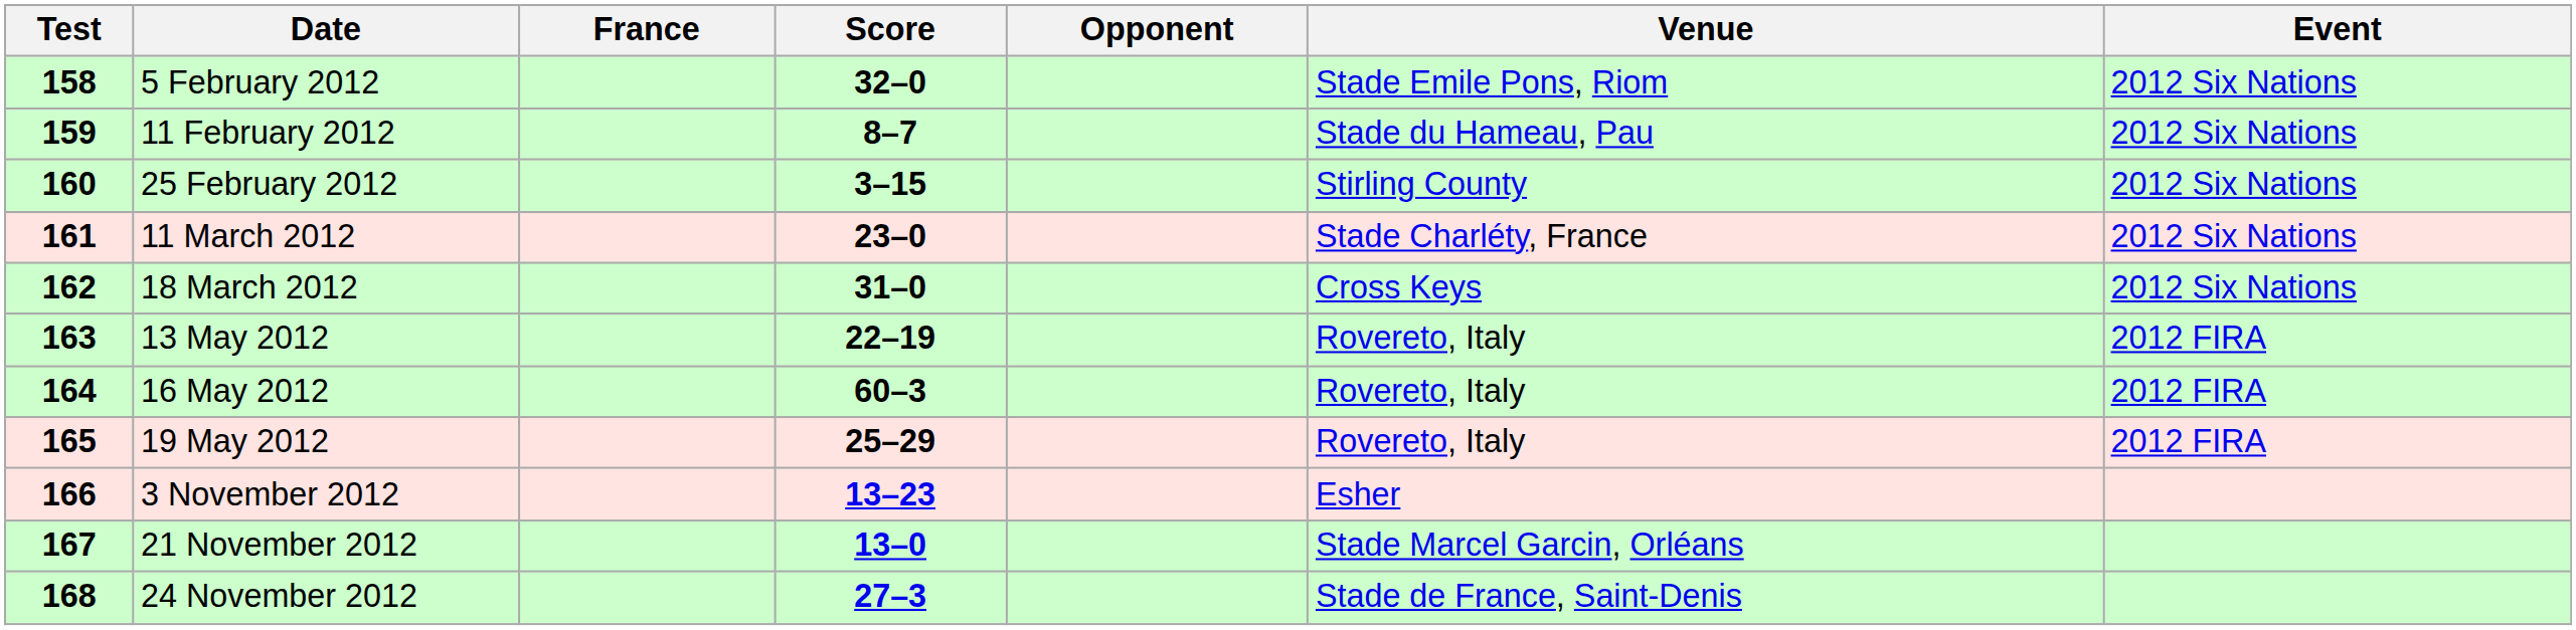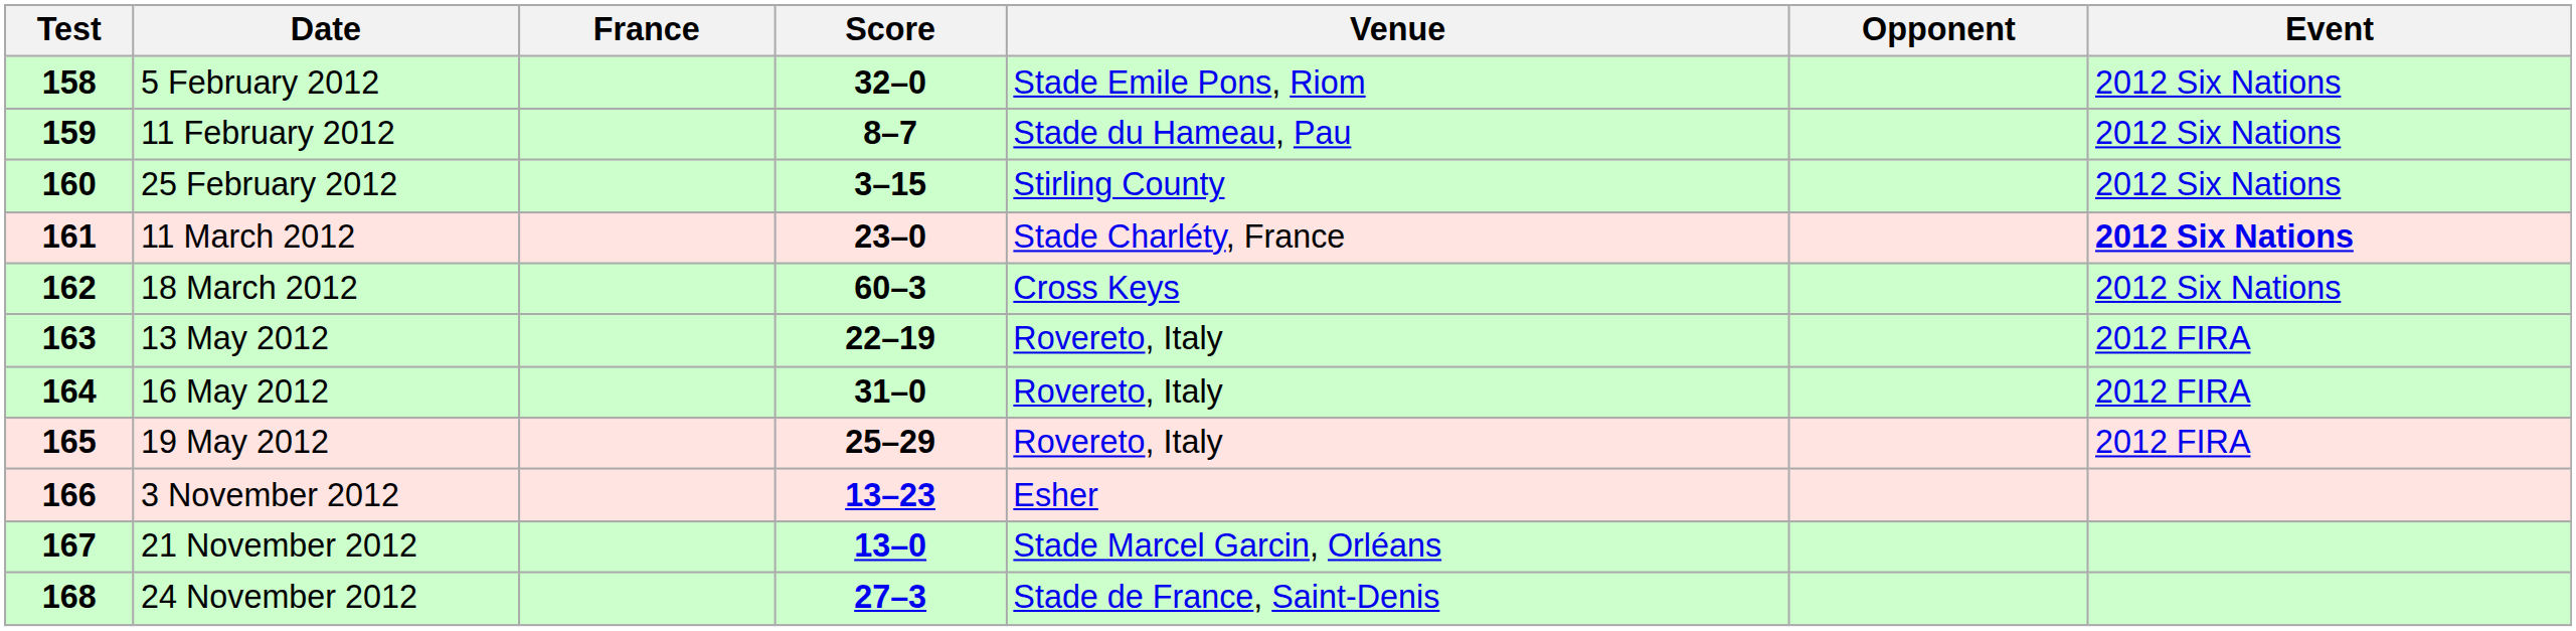columns swapped: Opponent <-> Venue
11 March 2012 | Event: normal -> bold
18 March 2012 | Score: 31–0 -> 60–3
16 May 2012 | Score: 60–3 -> 31–0
